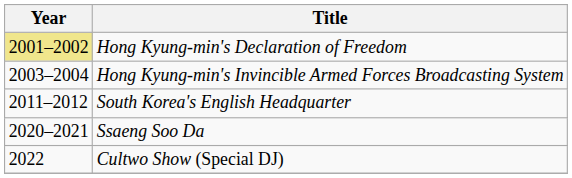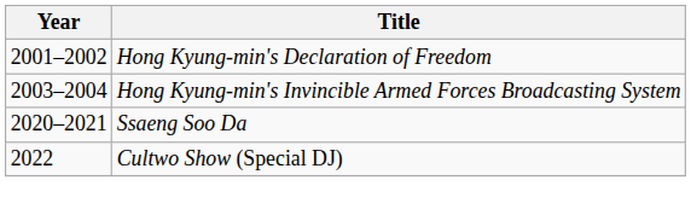Hong Kyung-min's Declaration of Freedom | Year: khaki background -> no background
- row: 2011–2012 | South Korea's English Headquarter
